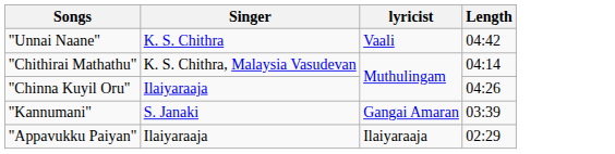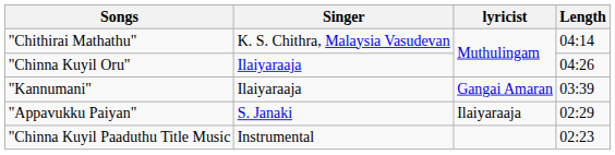- row: "Unnai Naane" | K. S. Chithra | Vaali | 04:42
"Kannumani" | Singer: S. Janaki -> Ilaiyaraaja
"Appavukku Paiyan" | Singer: Ilaiyaraaja -> S. Janaki
+ row: "Chinna Kuyil Paaduthu Title Music | Instrumental | 02:23
